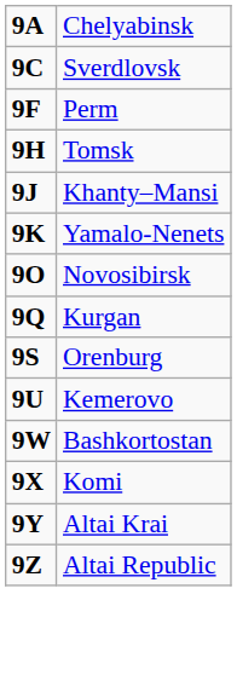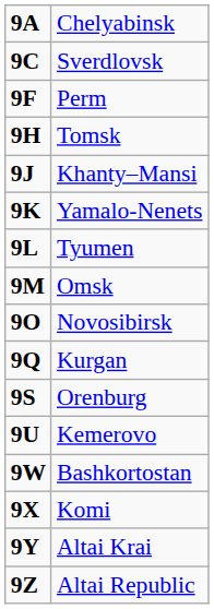+ row: 9L | Tyumen
+ row: 9M | Omsk
